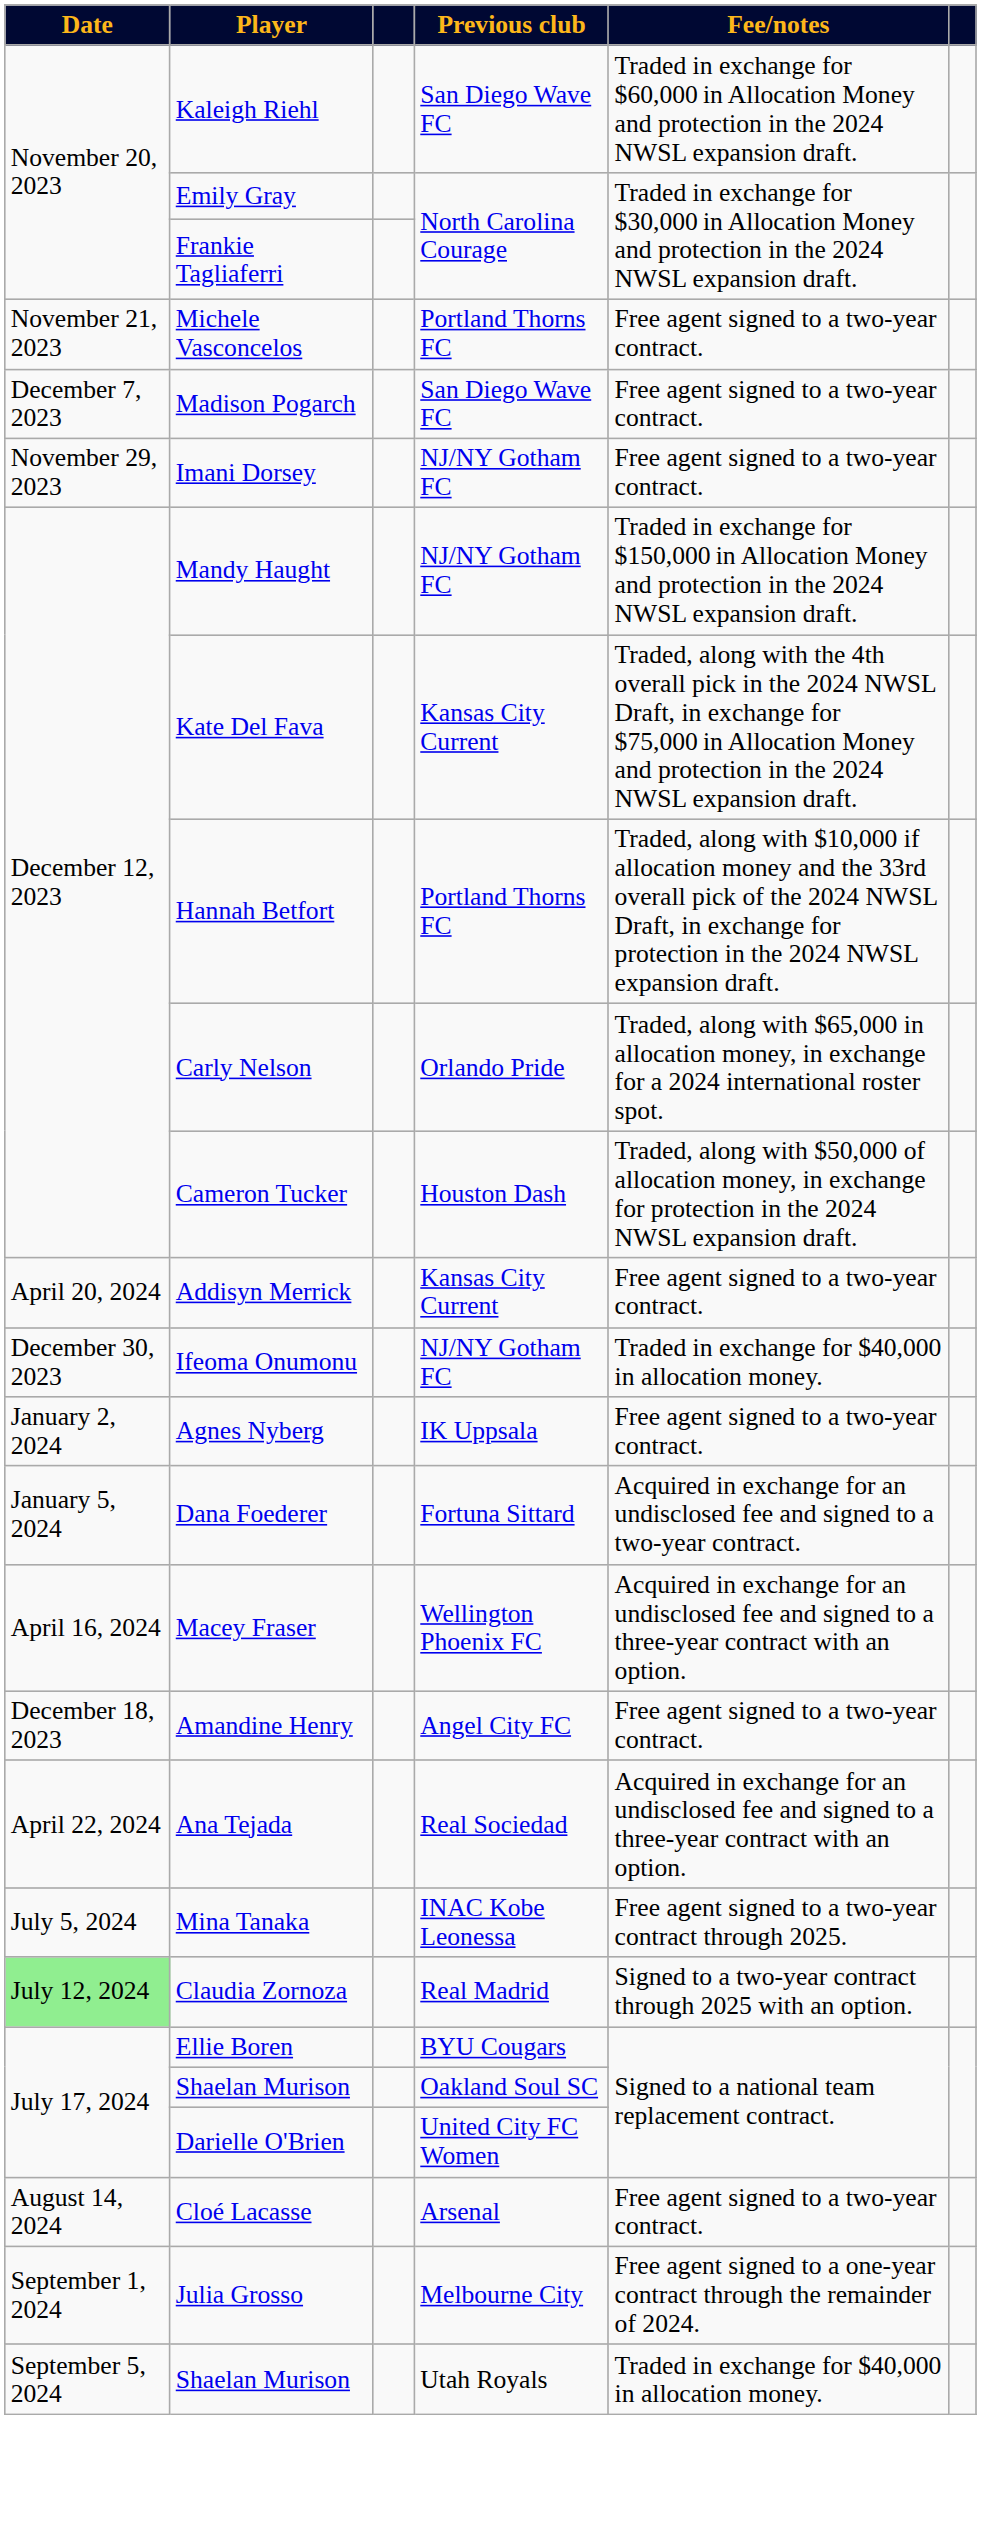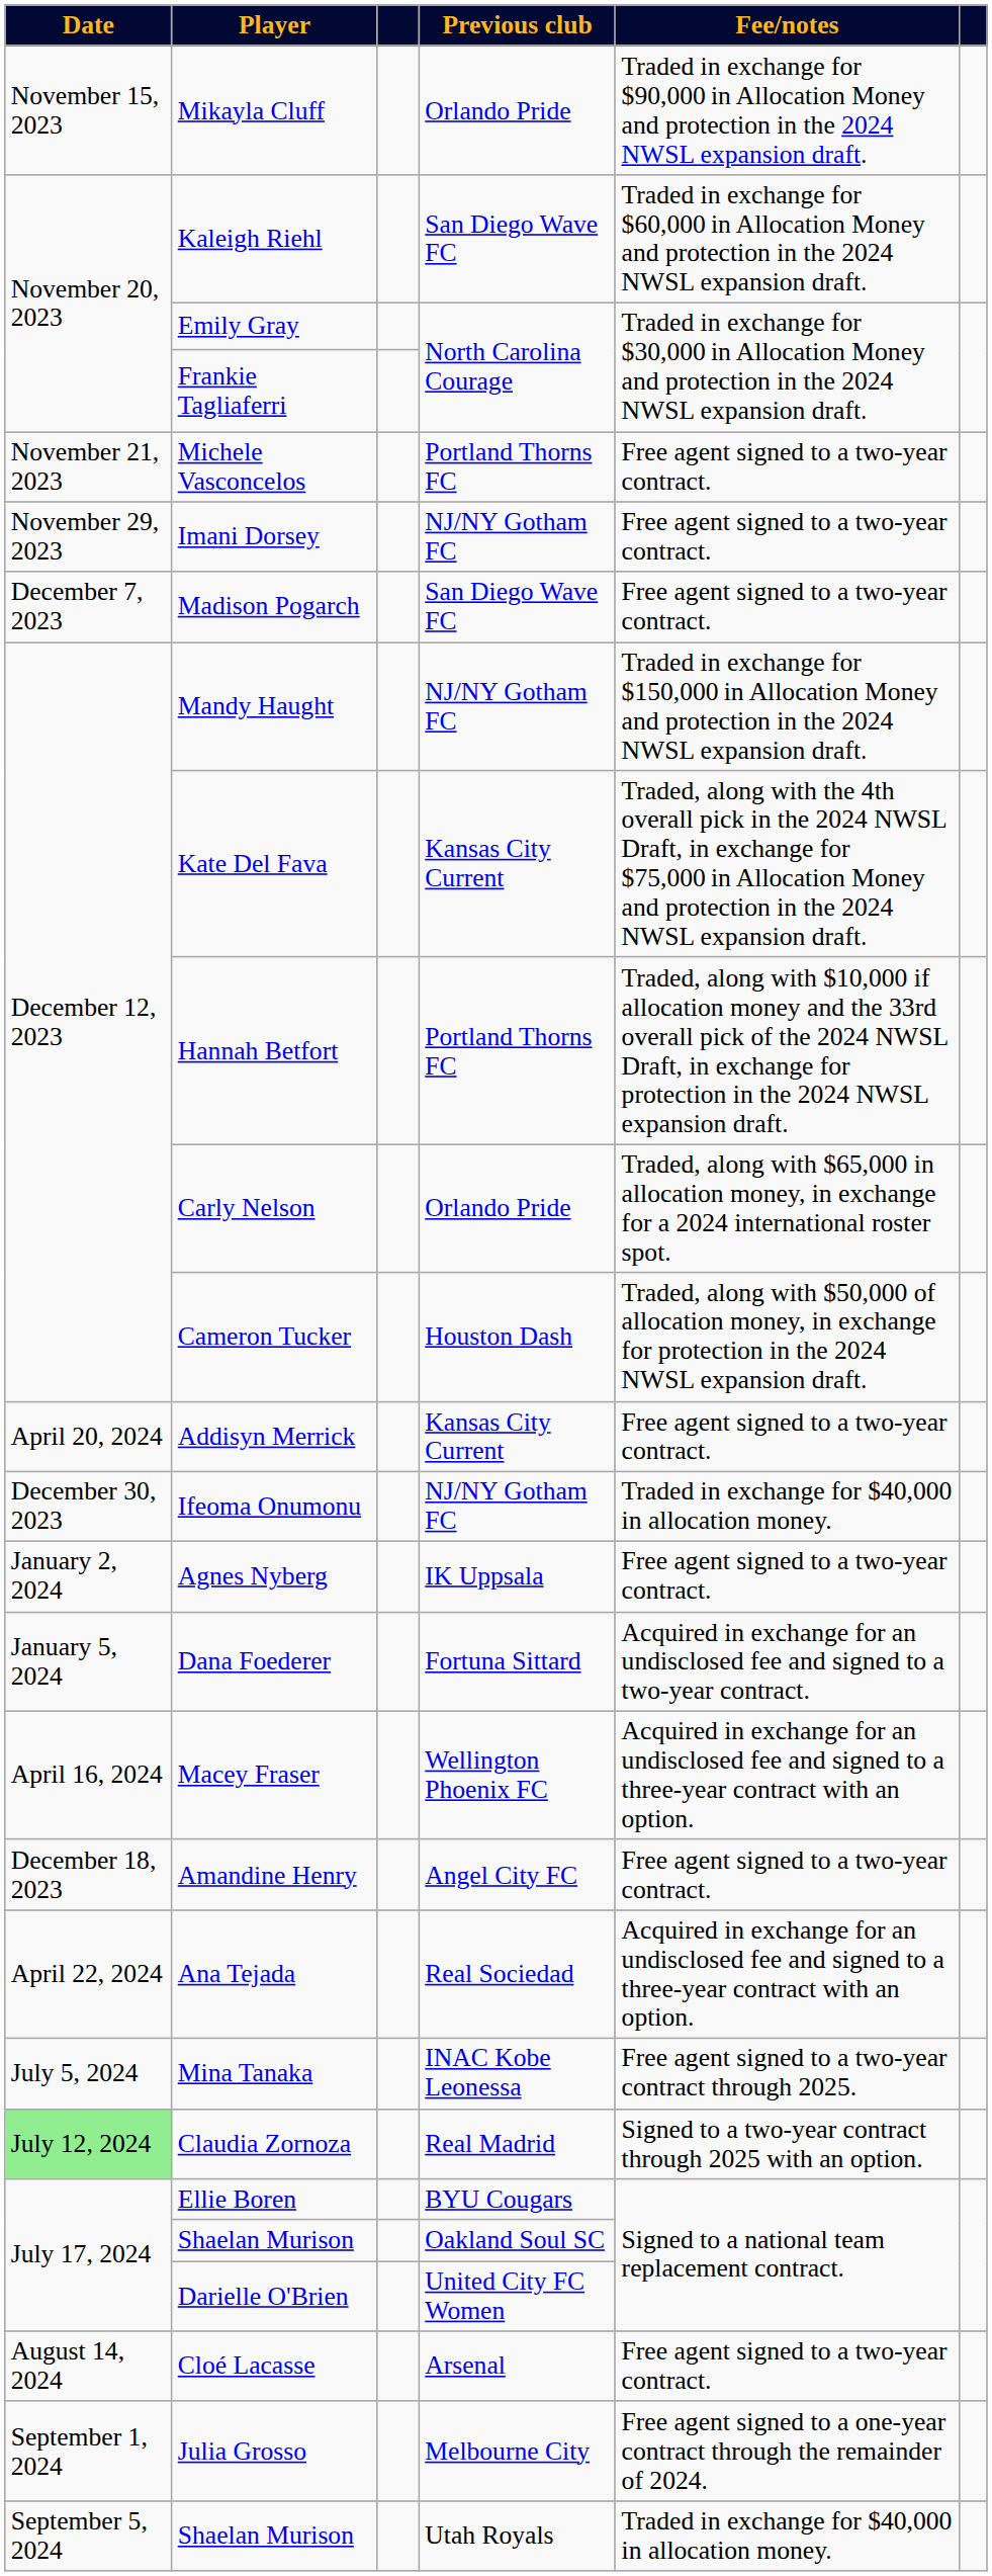+ row: November 15, 2023 | Mikayla Cluff | Orlando Pride | Traded in exchange for $90,000 in Allocation Money and protection in the 2024 NWSL expansion draft.
rows swapped: Imani Dorsey <-> Madison Pogarch
